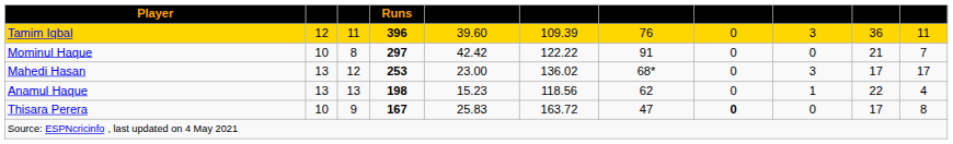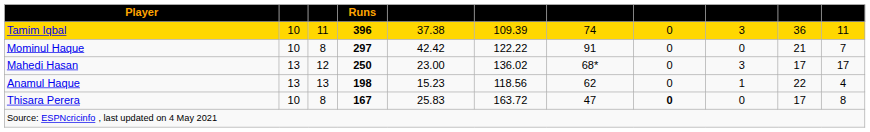Tamim Iqbal | column 2: 12 -> 10
Tamim Iqbal | column 5: 39.60 -> 37.38
Tamim Iqbal | column 7: 76 -> 74
Mahedi Hasan | Runs: 253 -> 250
Thisara Perera | column 3: 9 -> 8
